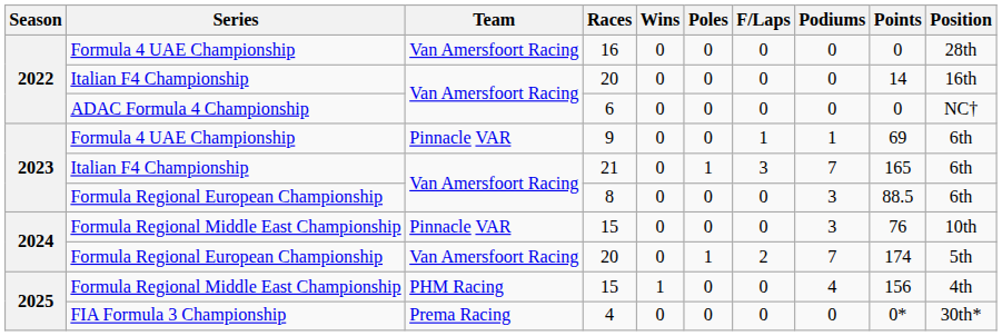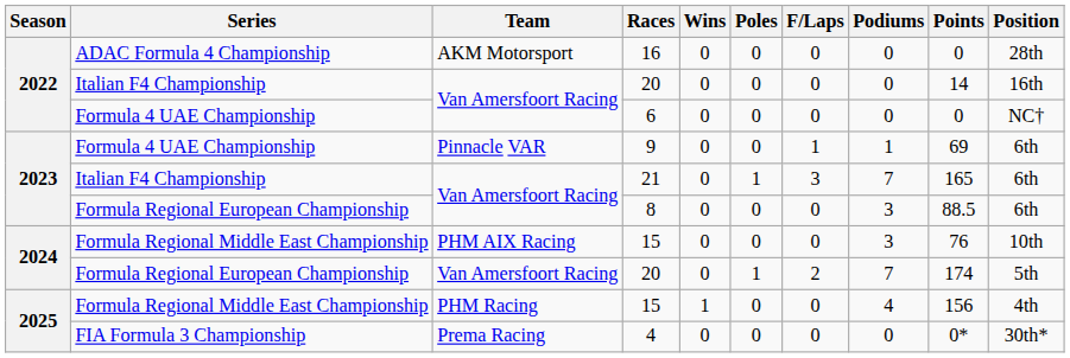16 | Series: Formula 4 UAE Championship -> ADAC Formula 4 Championship
16 | Team: Van Amersfoort Racing -> AKM Motorsport
6 | Series: ADAC Formula 4 Championship -> Formula 4 UAE Championship
2024 / 15 | Team: Pinnacle VAR -> PHM AIX Racing
